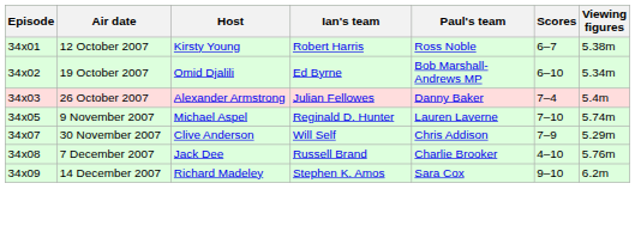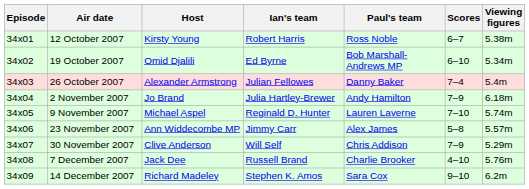+ row: 34x04 | 2 November 2007 | Jo Brand | Julia Hartley-Brewer | Andy Hamilton | 7–9 | 6.18m
+ row: 34x06 | 23 November 2007 | Ann Widdecombe MP | Jimmy Carr | Alex James | 5–8 | 5.57m
